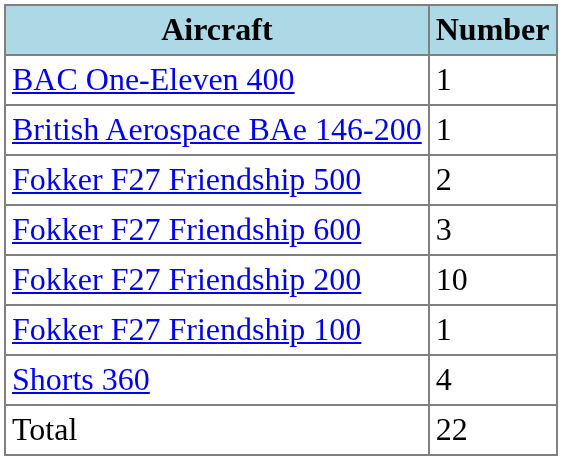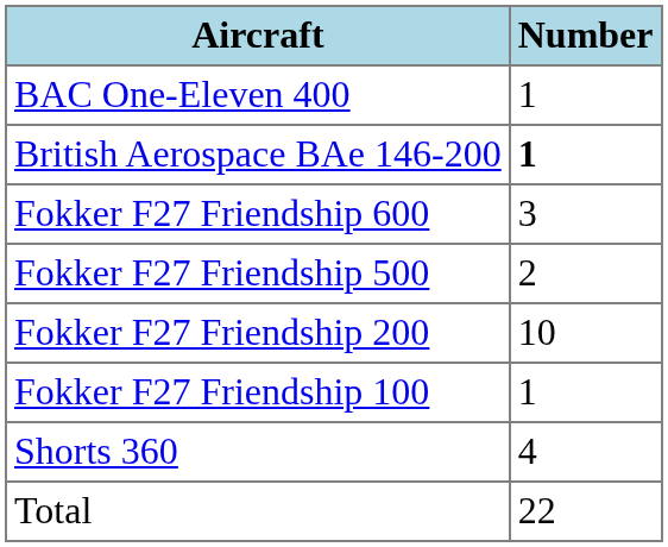British Aerospace BAe 146-200 | Number: normal -> bold
rows swapped: Fokker F27 Friendship 500 <-> Fokker F27 Friendship 600
